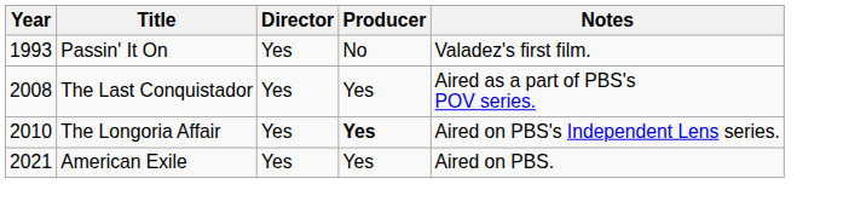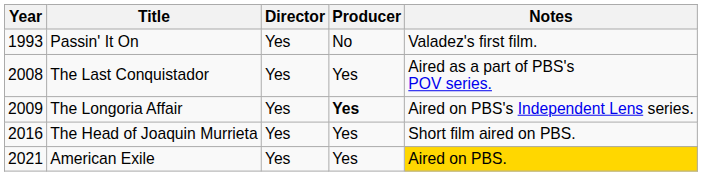The Longoria Affair | Year: 2010 -> 2009
+ row: 2016 | The Head of Joaquin Murrieta | Yes | Yes | Short film aired on PBS.
American Exile | Notes: no background -> gold background
